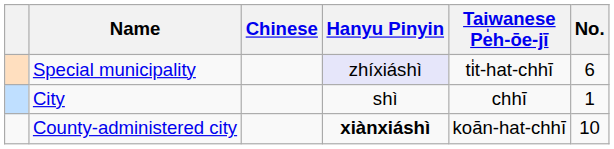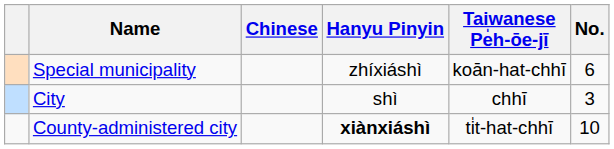Special municipality | Hanyu Pinyin: lavender background -> no background
Special municipality | Taiwanese Pe̍h-ōe-jī: ti̍t-hat-chhī -> koān-hat-chhī
City | No.: 1 -> 3
County-administered city | Taiwanese Pe̍h-ōe-jī: koān-hat-chhī -> ti̍t-hat-chhī
